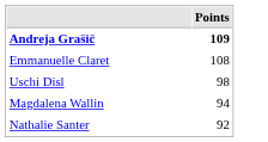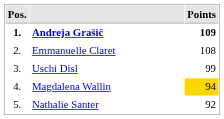+ column: Pos. | 1. | 2. | 3. | 4. | 5.
Uschi Disl | Points: 98 -> 99
Magdalena Wallin | Points: no background -> gold background
